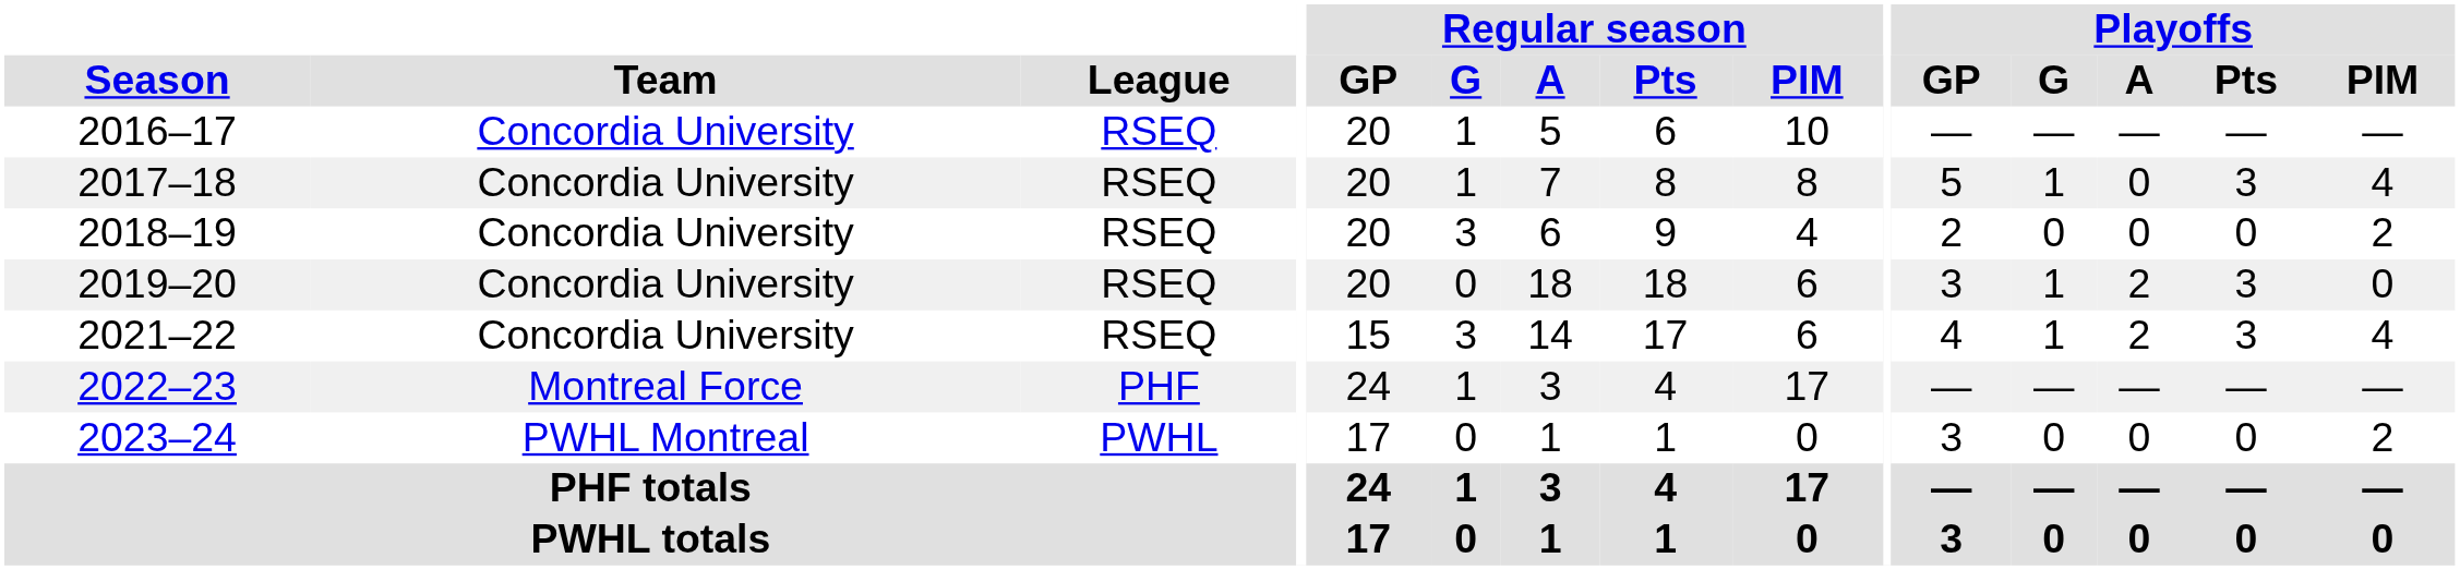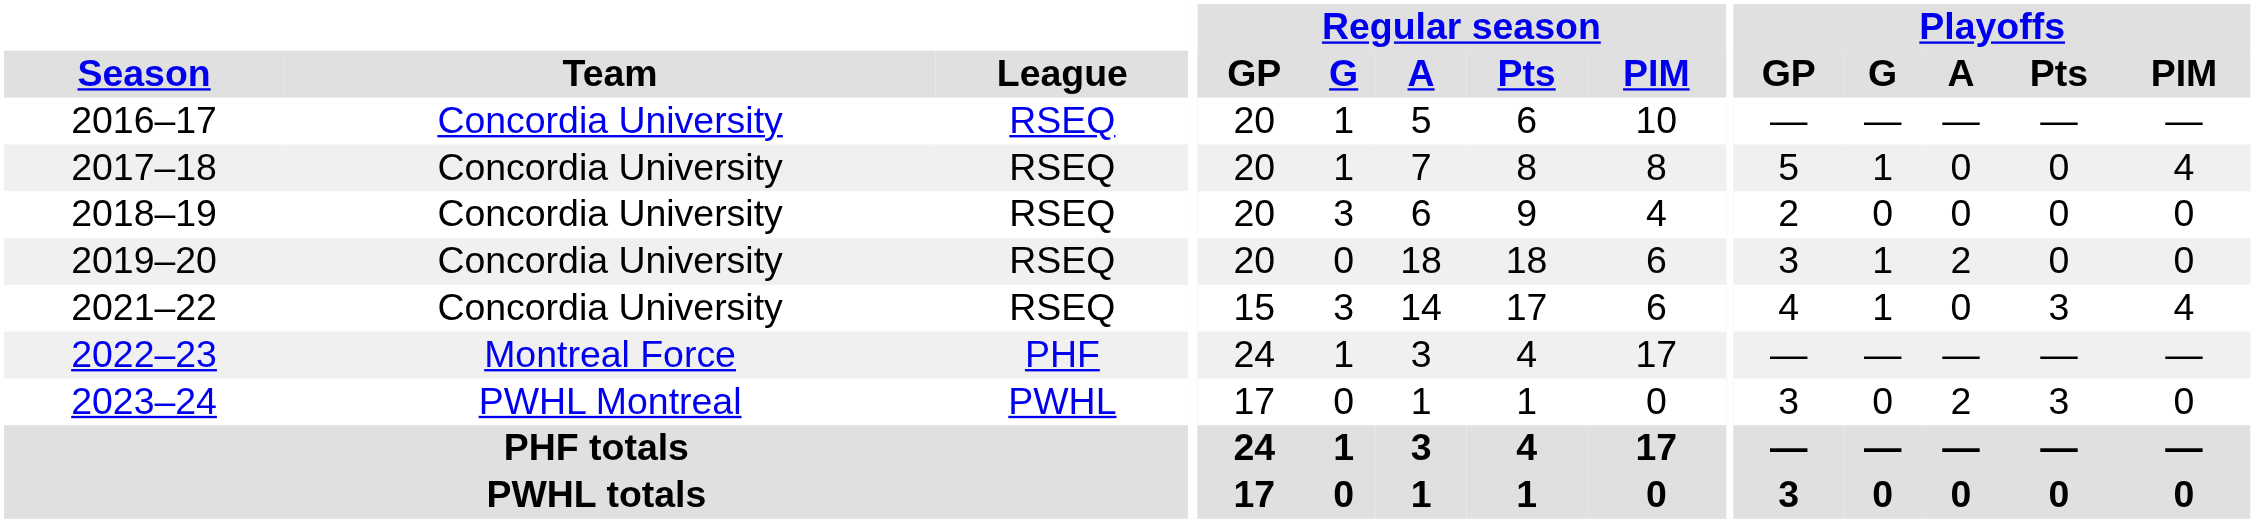2017–18 | Playoffs / Pts: 3 -> 0
2018–19 | Playoffs / PIM: 2 -> 0
2019–20 | Playoffs / Pts: 3 -> 0
2021–22 | Playoffs / A: 2 -> 0
2023–24 | Playoffs / A: 0 -> 2
2023–24 | Playoffs / Pts: 0 -> 3
2023–24 | Playoffs / PIM: 2 -> 0
